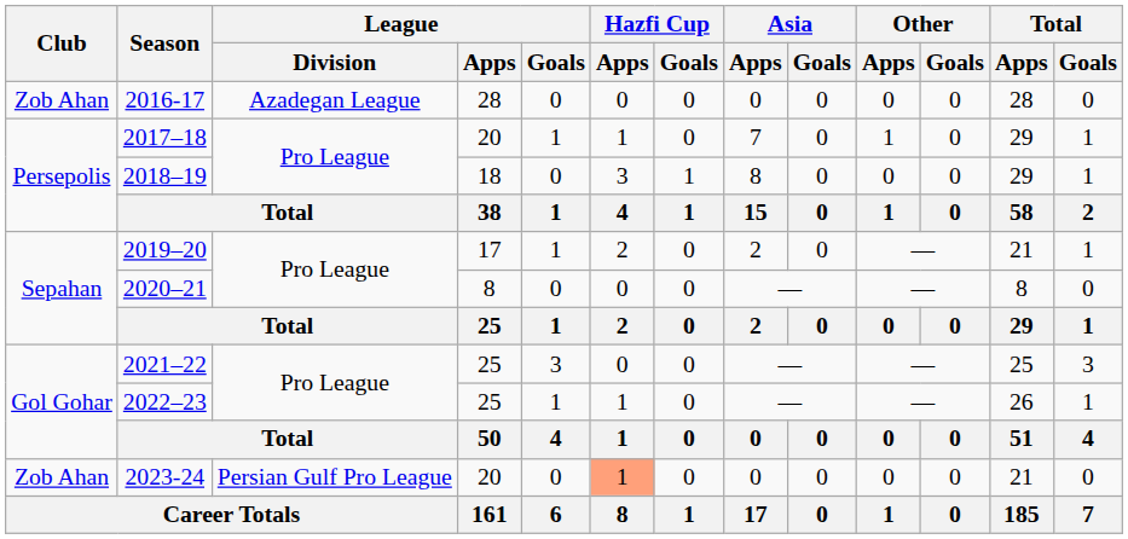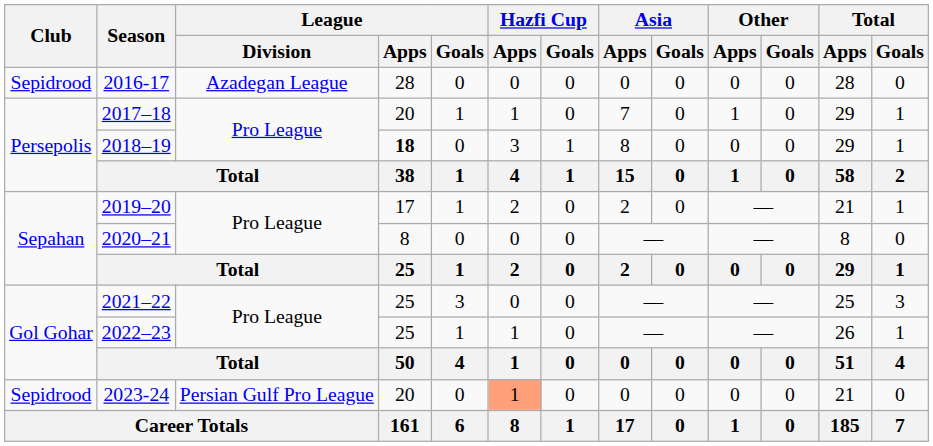2016-17 | Club: Zob Ahan -> Sepidrood
2018–19 | League / Apps: normal -> bold
2023-24 | Club: Zob Ahan -> Sepidrood
